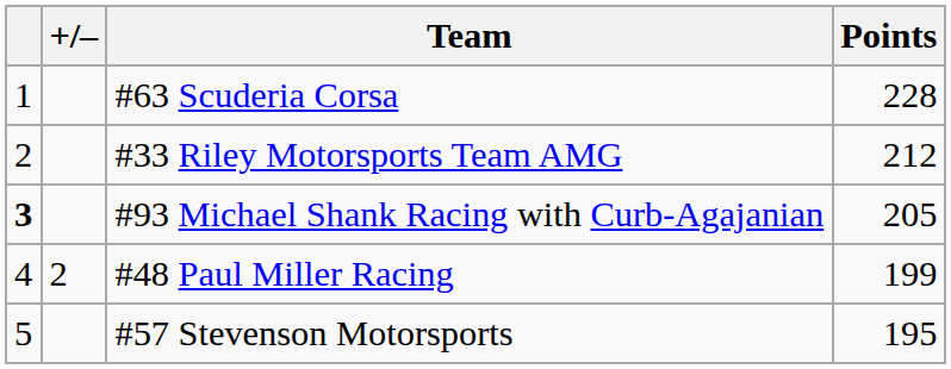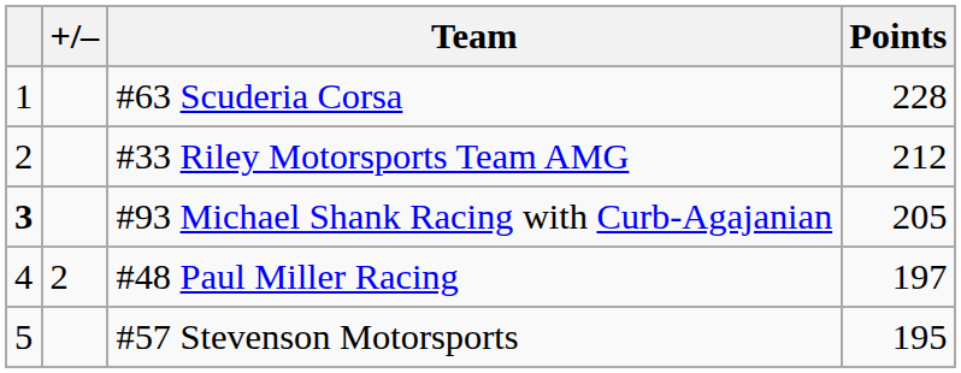#48 Paul Miller Racing | Points: 199 -> 197
